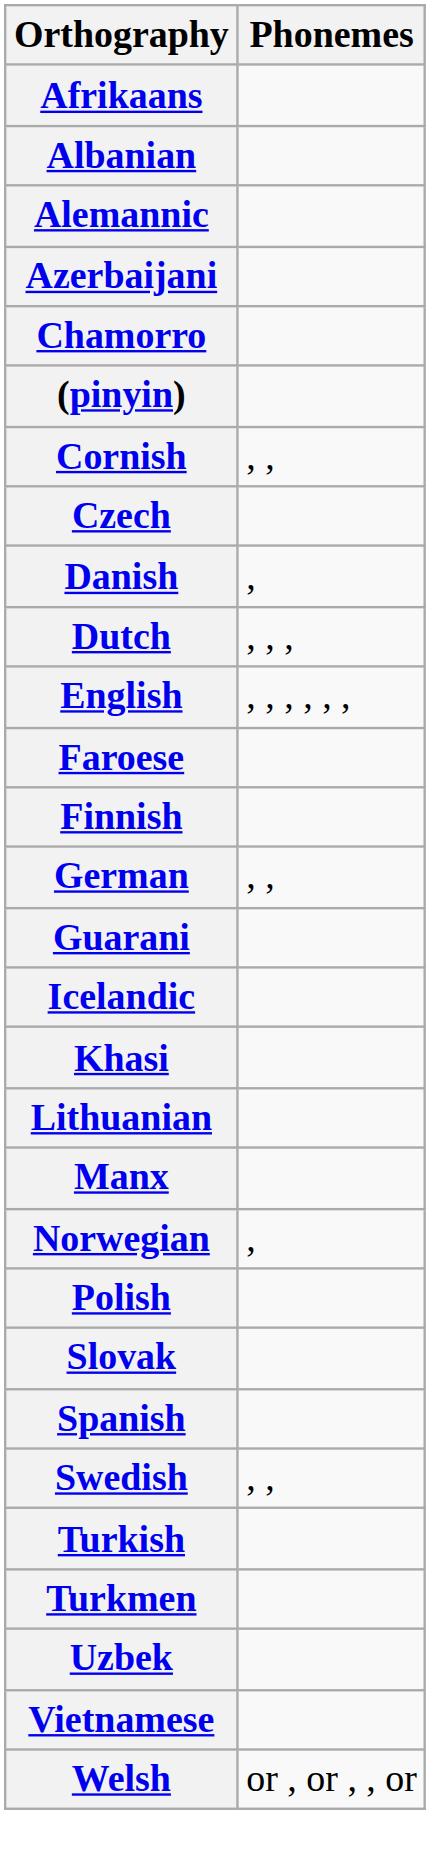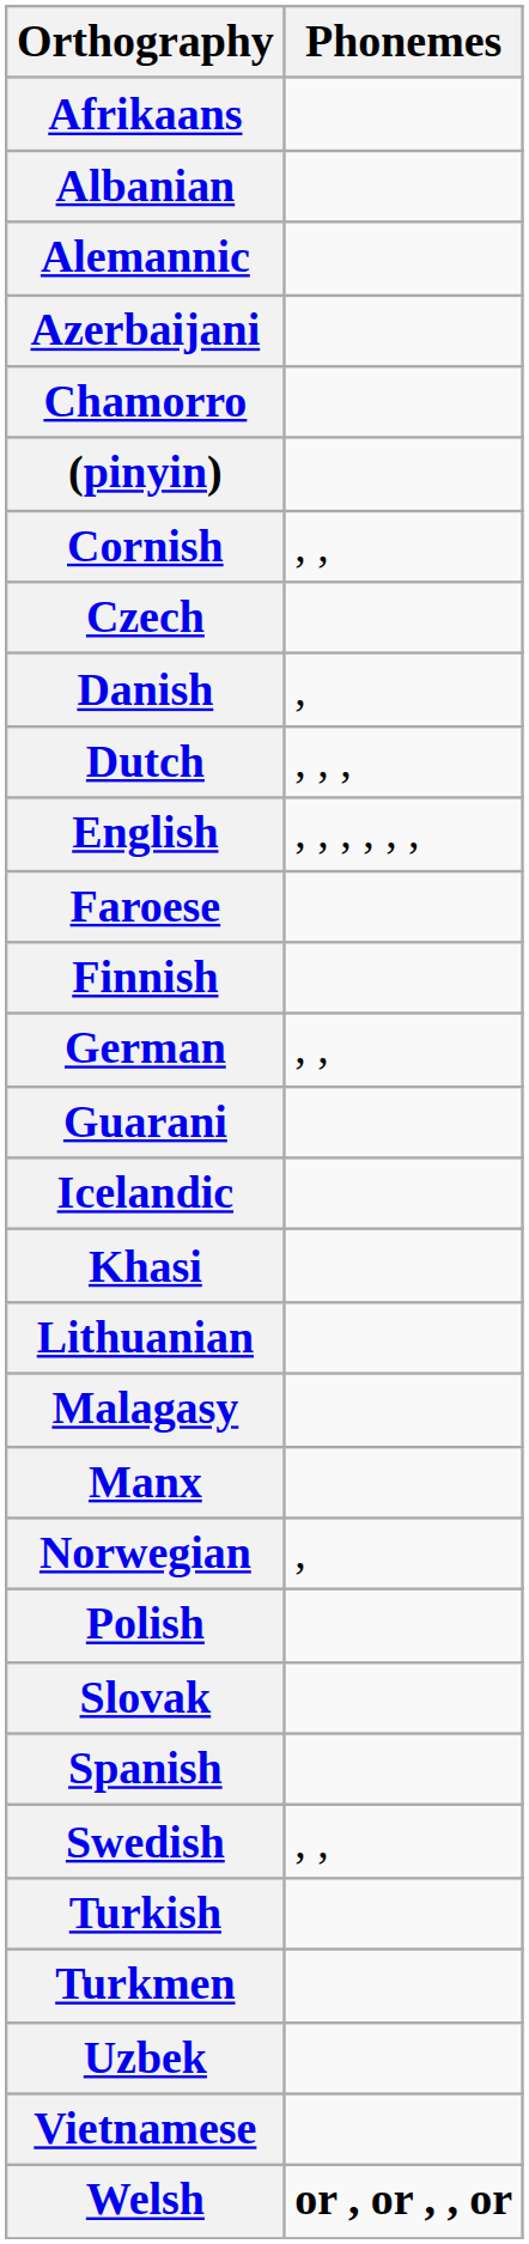+ row: Malagasy
Welsh | Phonemes: normal -> bold
